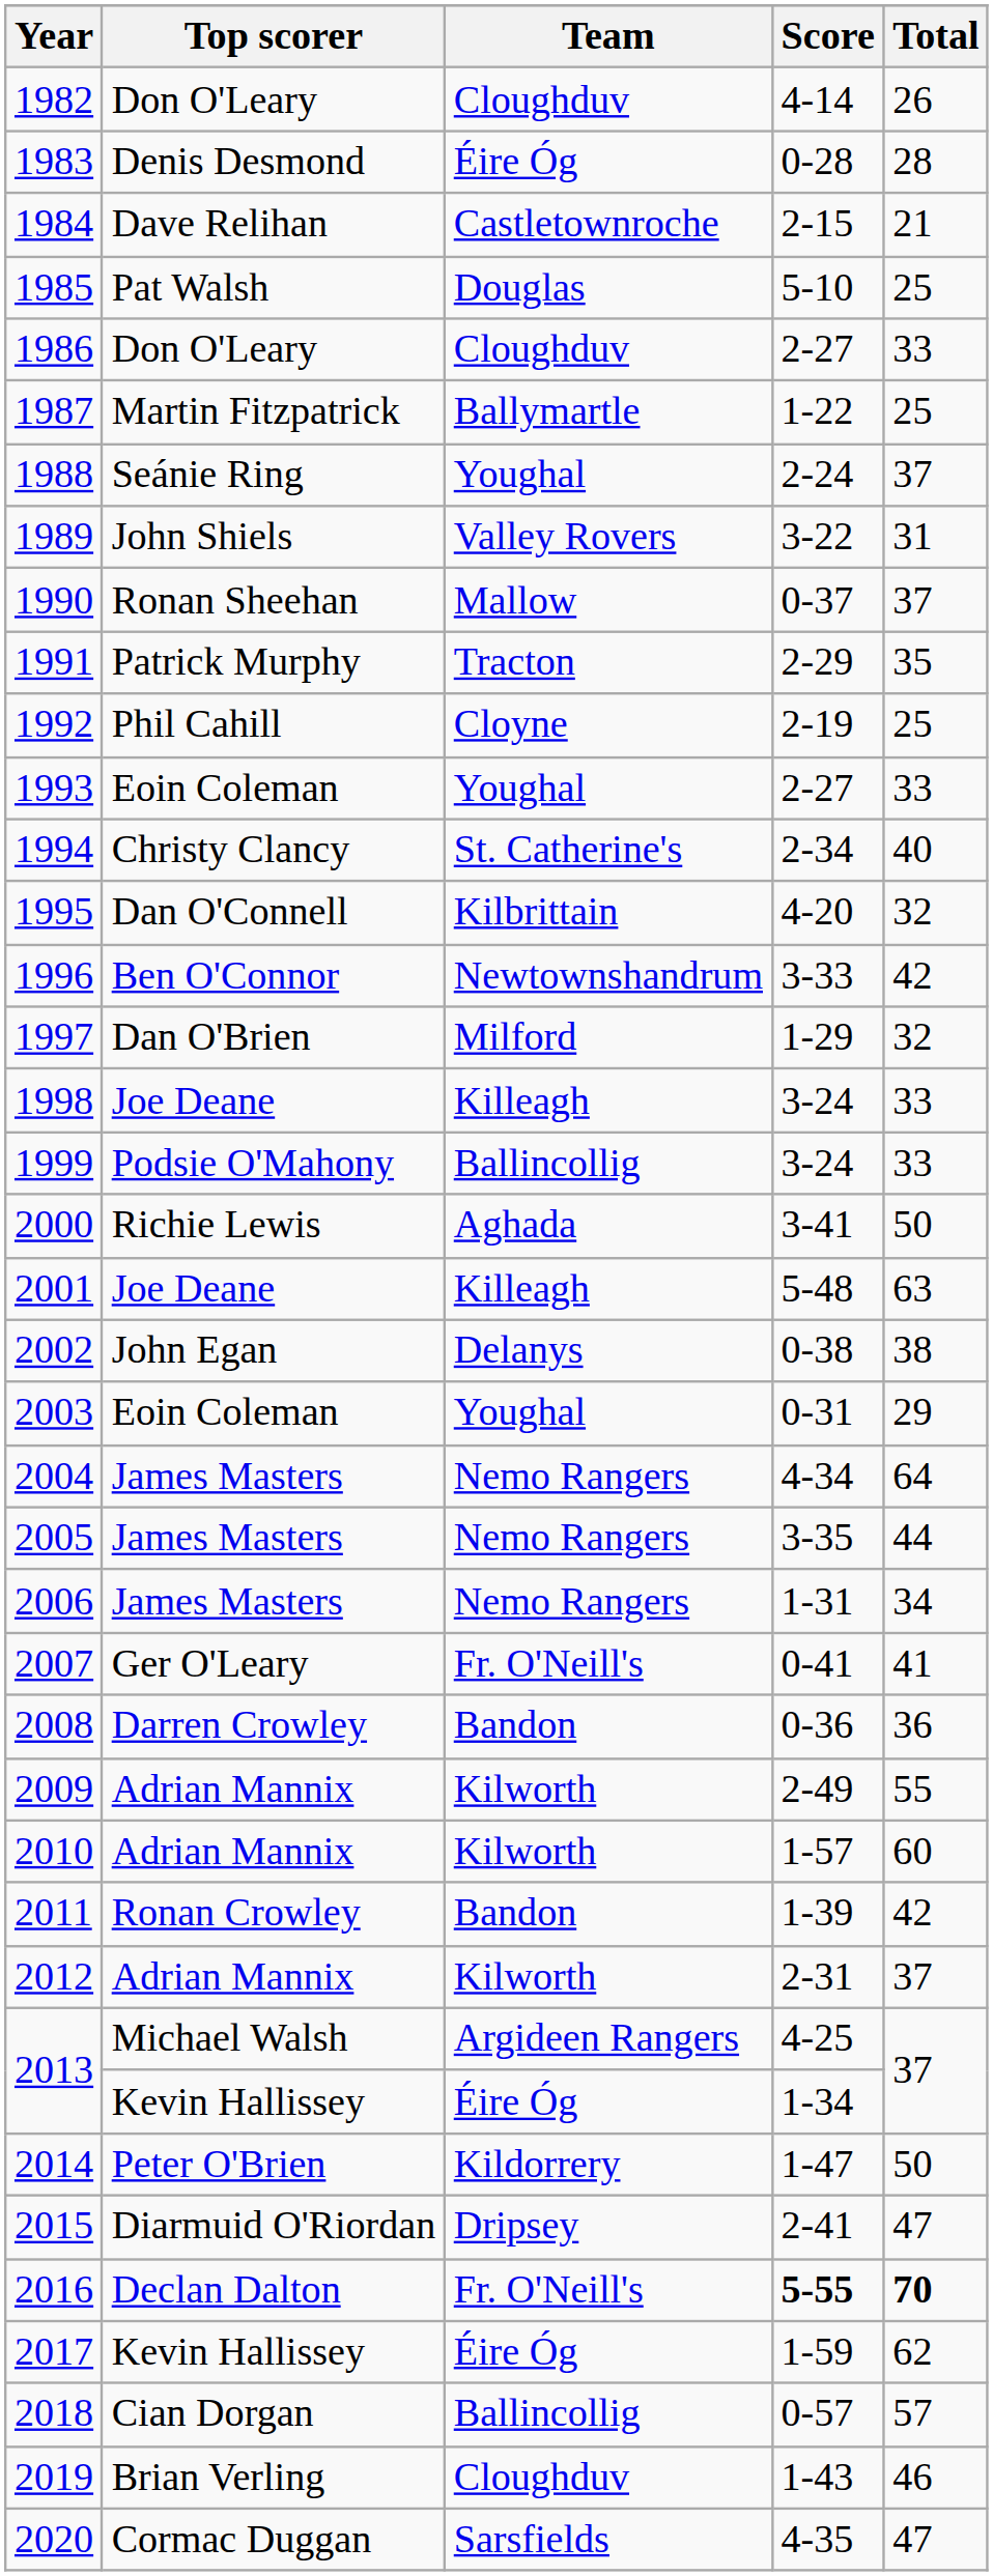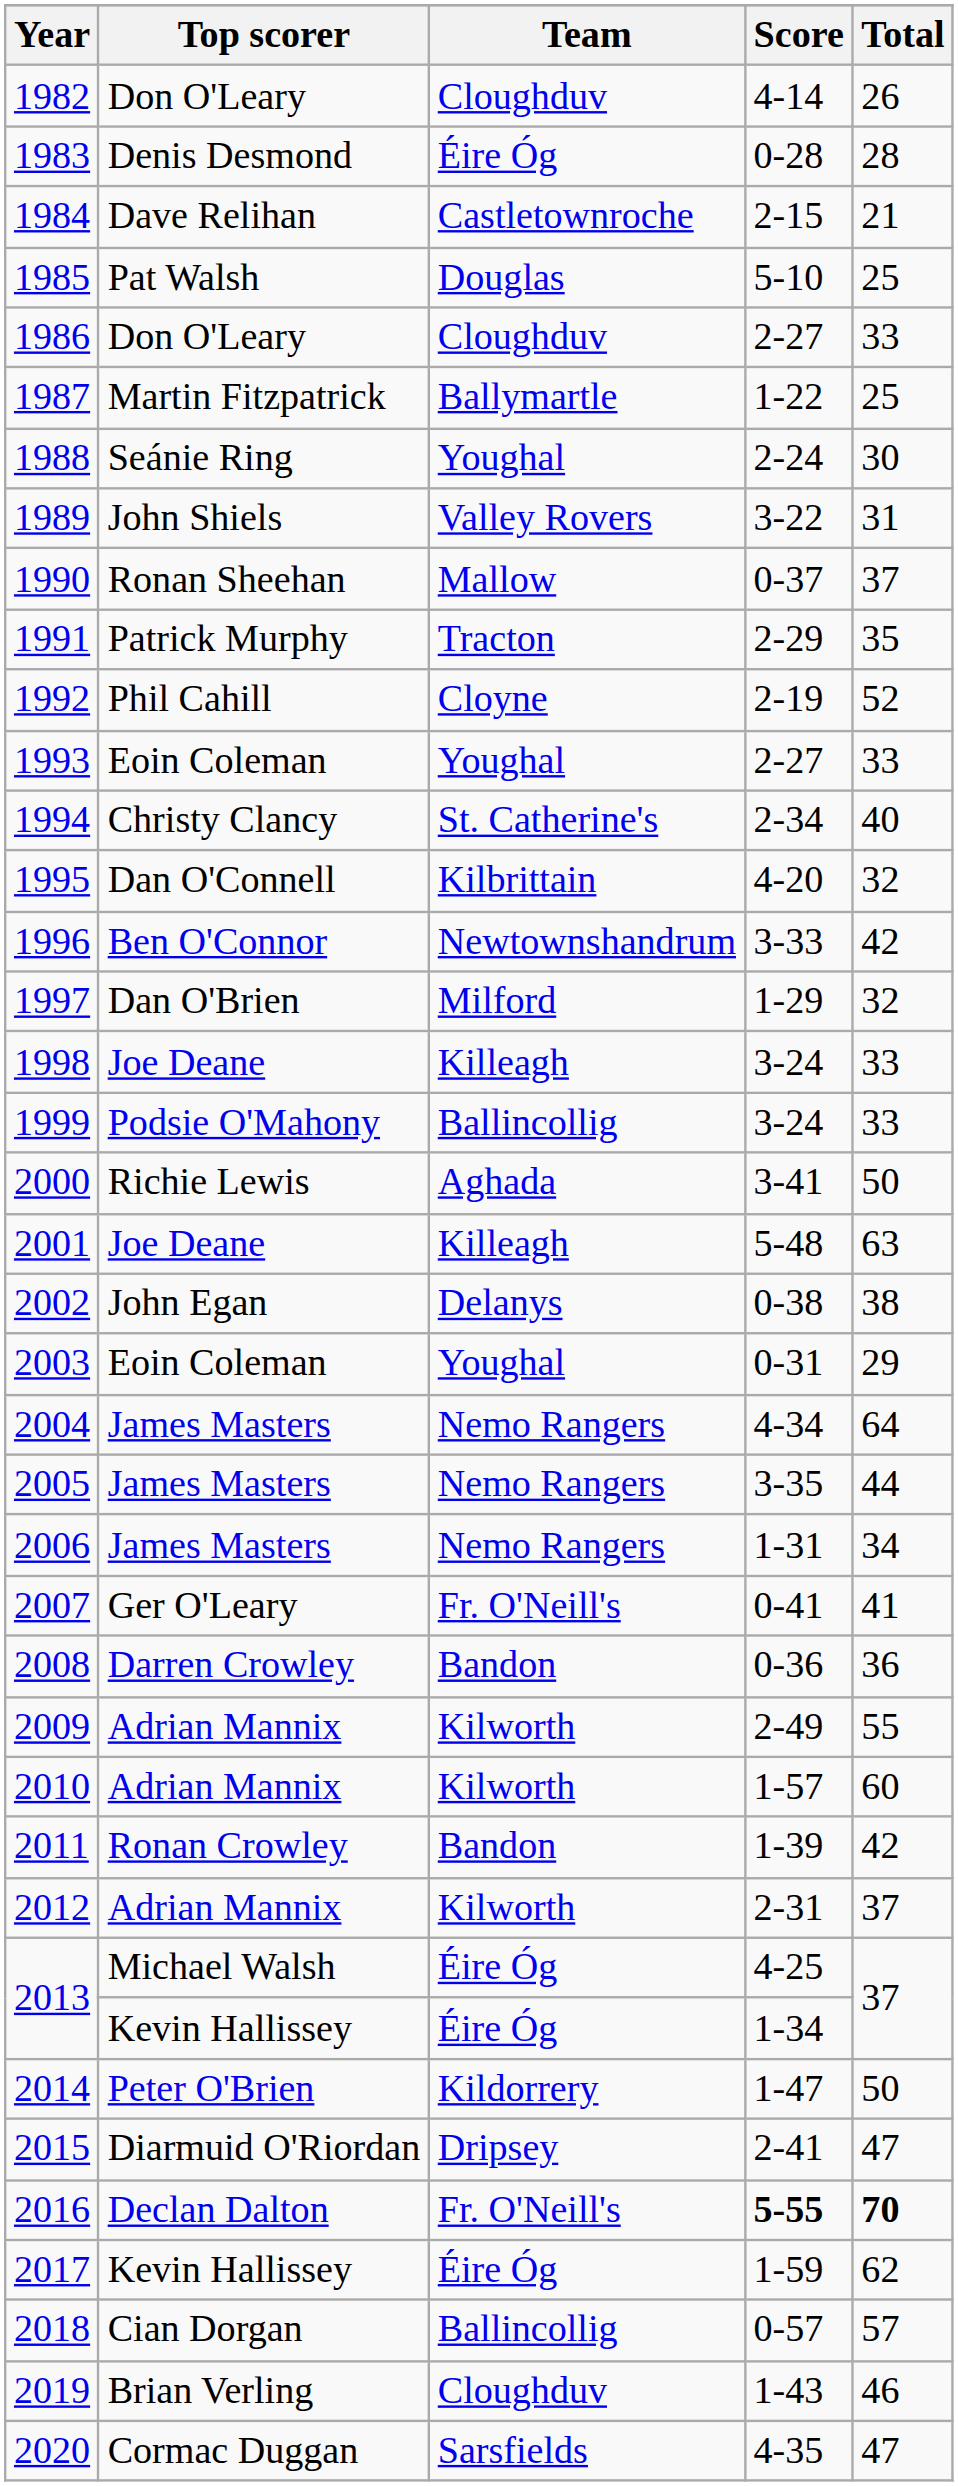1988 | Total: 37 -> 30
1992 | Total: 25 -> 52
2013 / 4-25 | Team: Argideen Rangers -> Éire Óg
